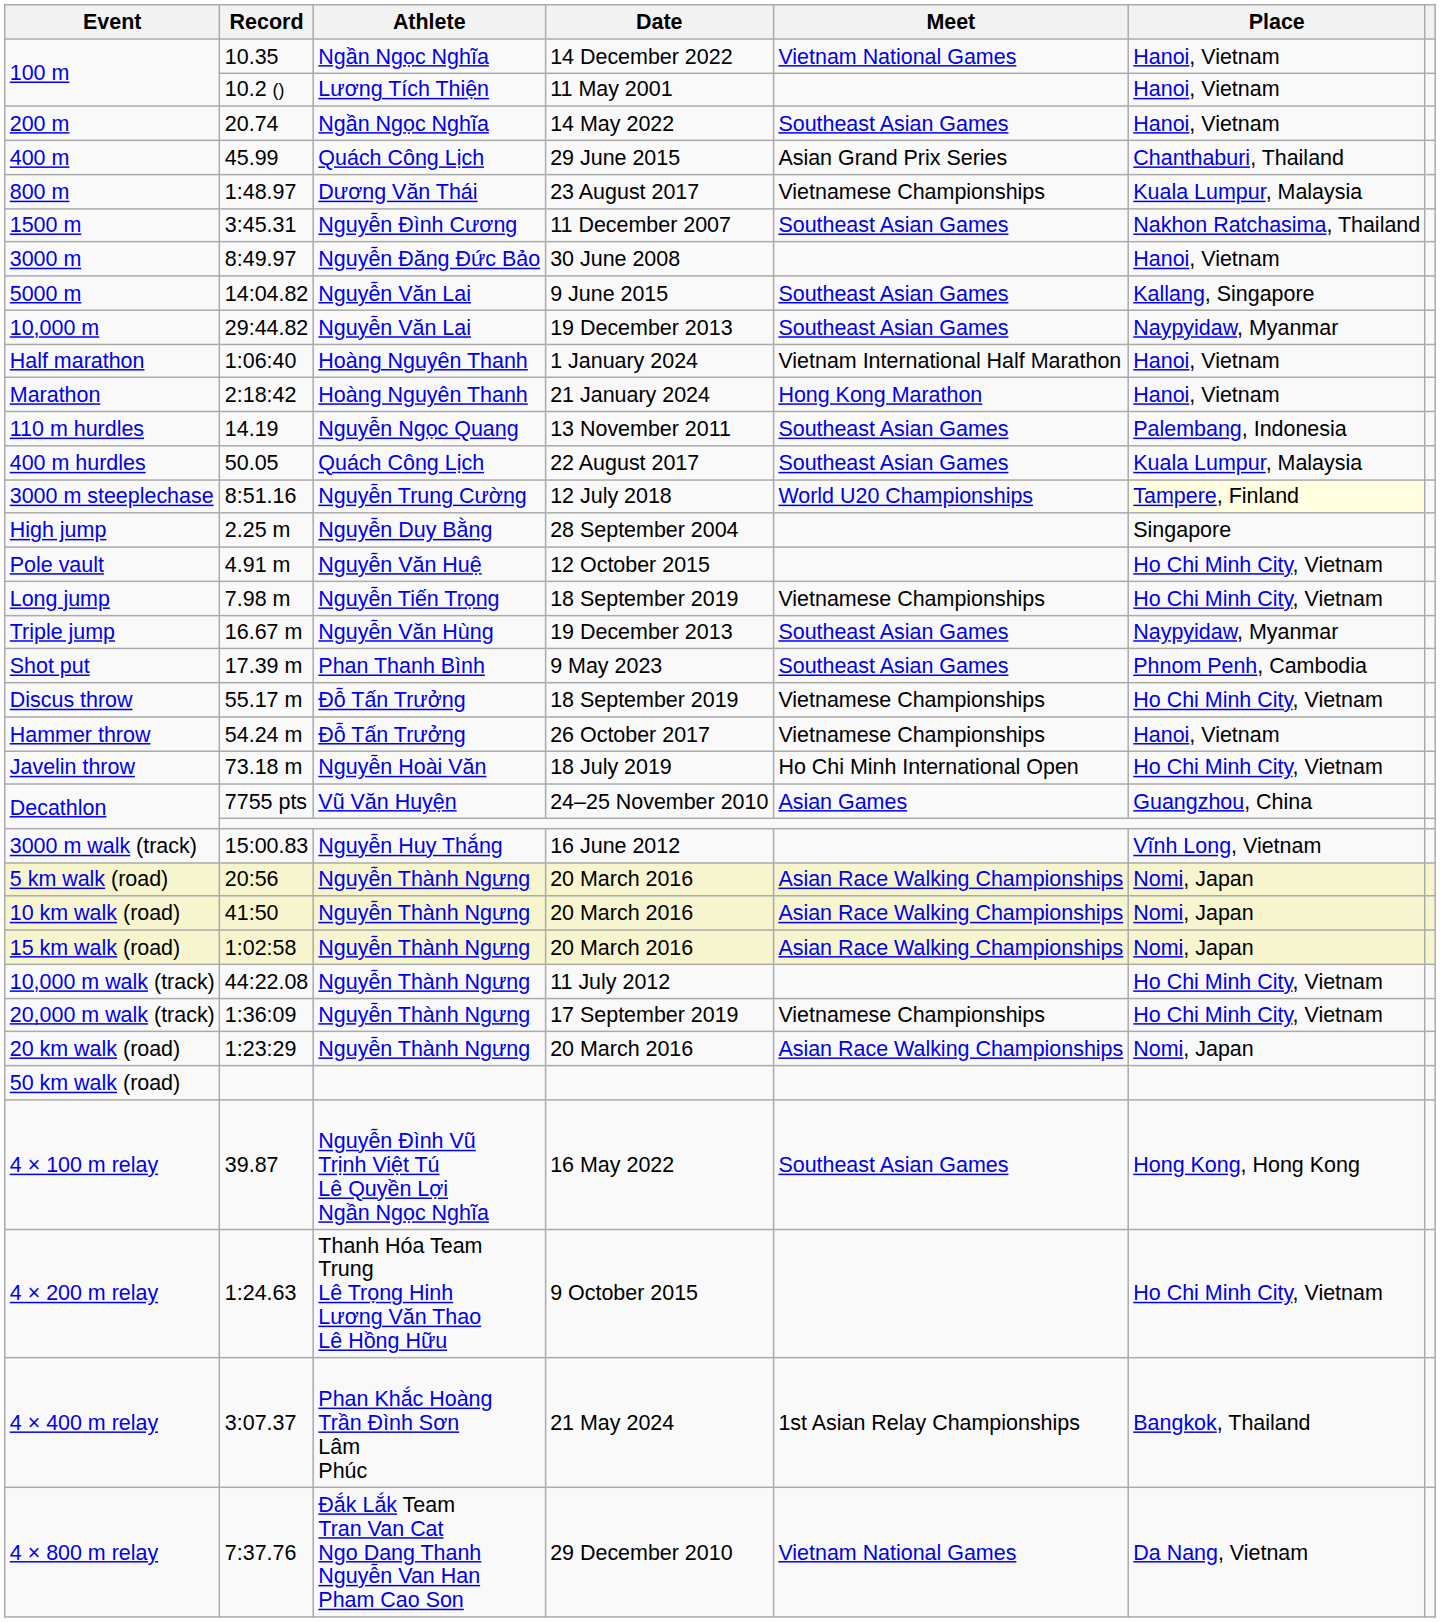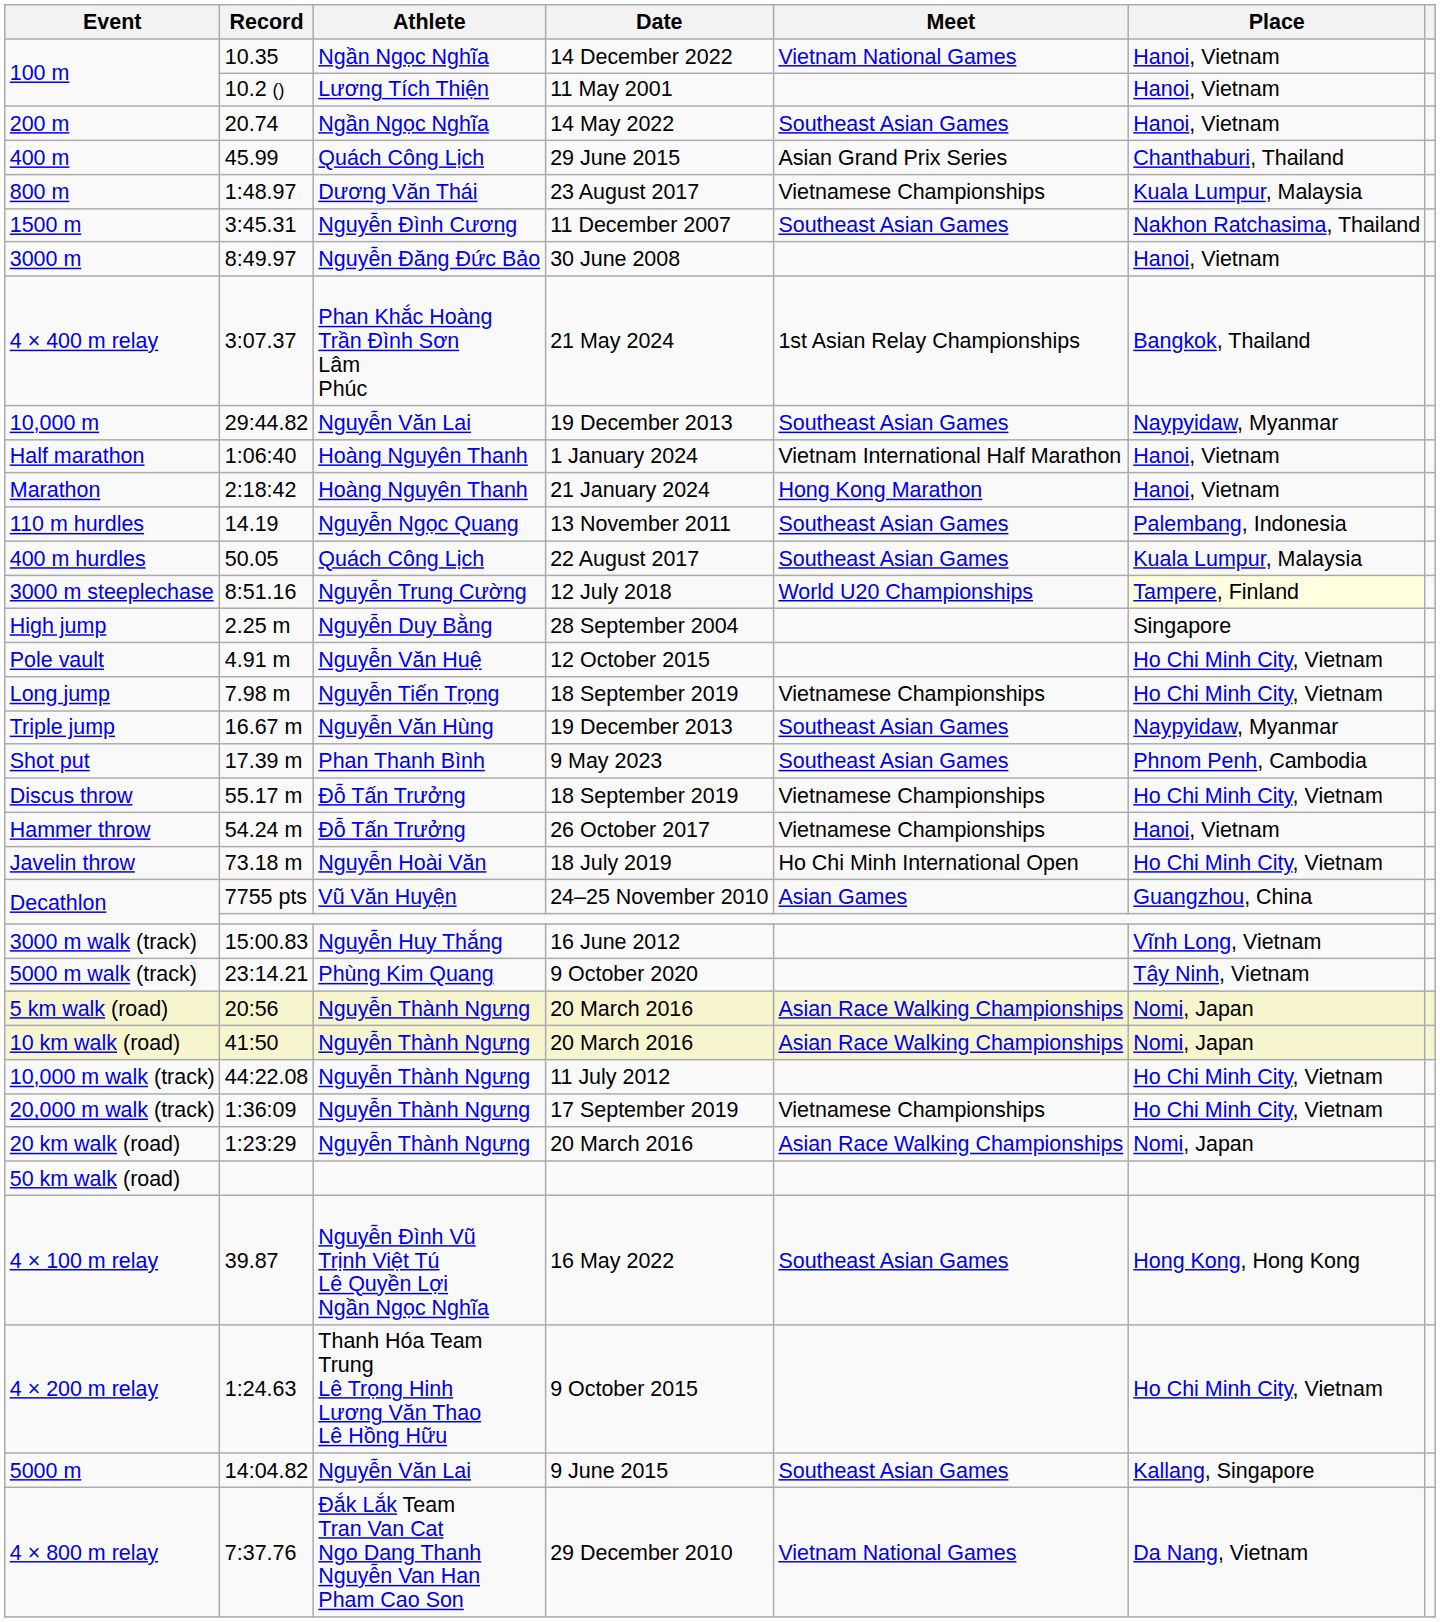rows swapped: 5000 m <-> 4 × 400 m relay
+ row: 5000 m walk (track) | 23:14.21 | Phùng Kim Quang | 9 October 2020 | Tây Ninh, Vietnam
- row: 15 km walk (road) | 1:02:58 | Nguyễn Thành Ngưng | 20 March 2016 | Asian Race Walking Championships | Nomi, Japan
